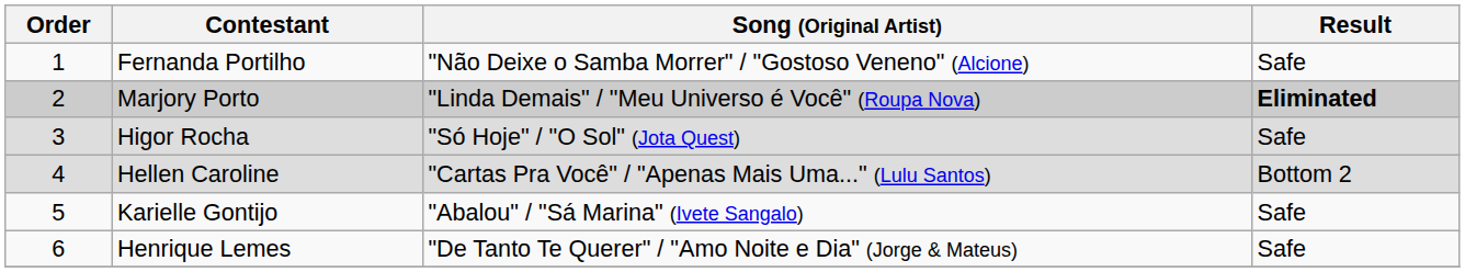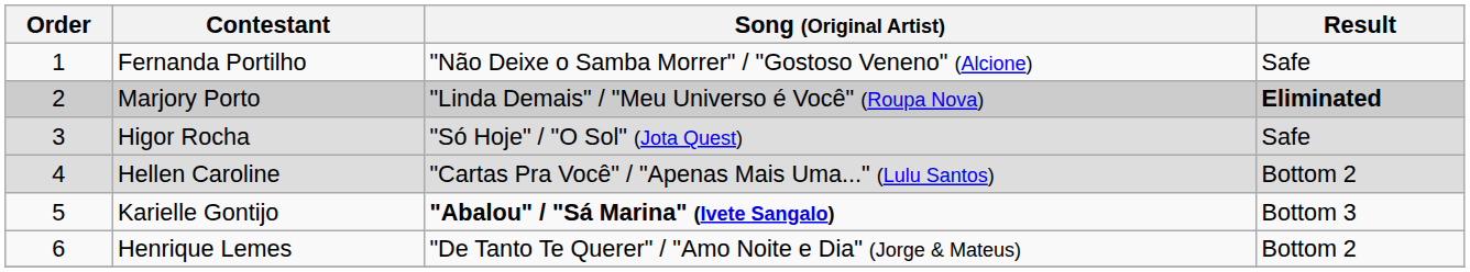Karielle Gontijo | Song (Original Artist): normal -> bold
Karielle Gontijo | Result: Safe -> Bottom 3
Henrique Lemes | Result: Safe -> Bottom 2
